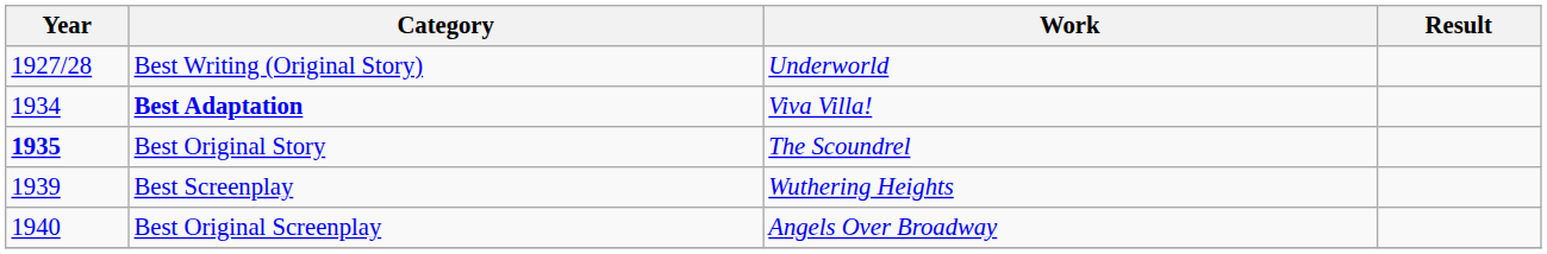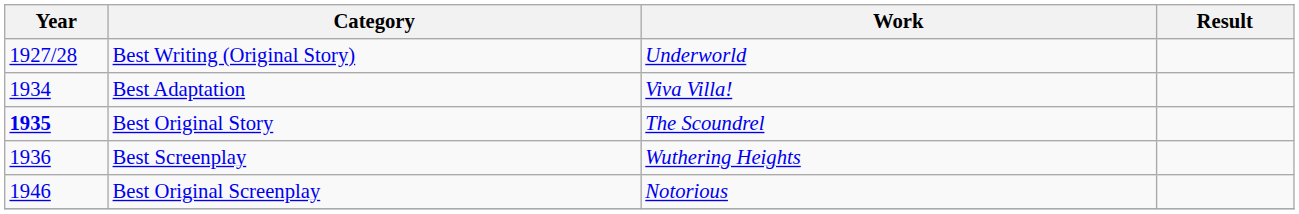Viva Villa! | Category: bold -> normal
Wuthering Heights | Year: 1939 -> 1936
- row: 1940 | Best Original Screenplay | Angels Over Broadway
+ row: 1946 | Best Original Screenplay | Notorious
